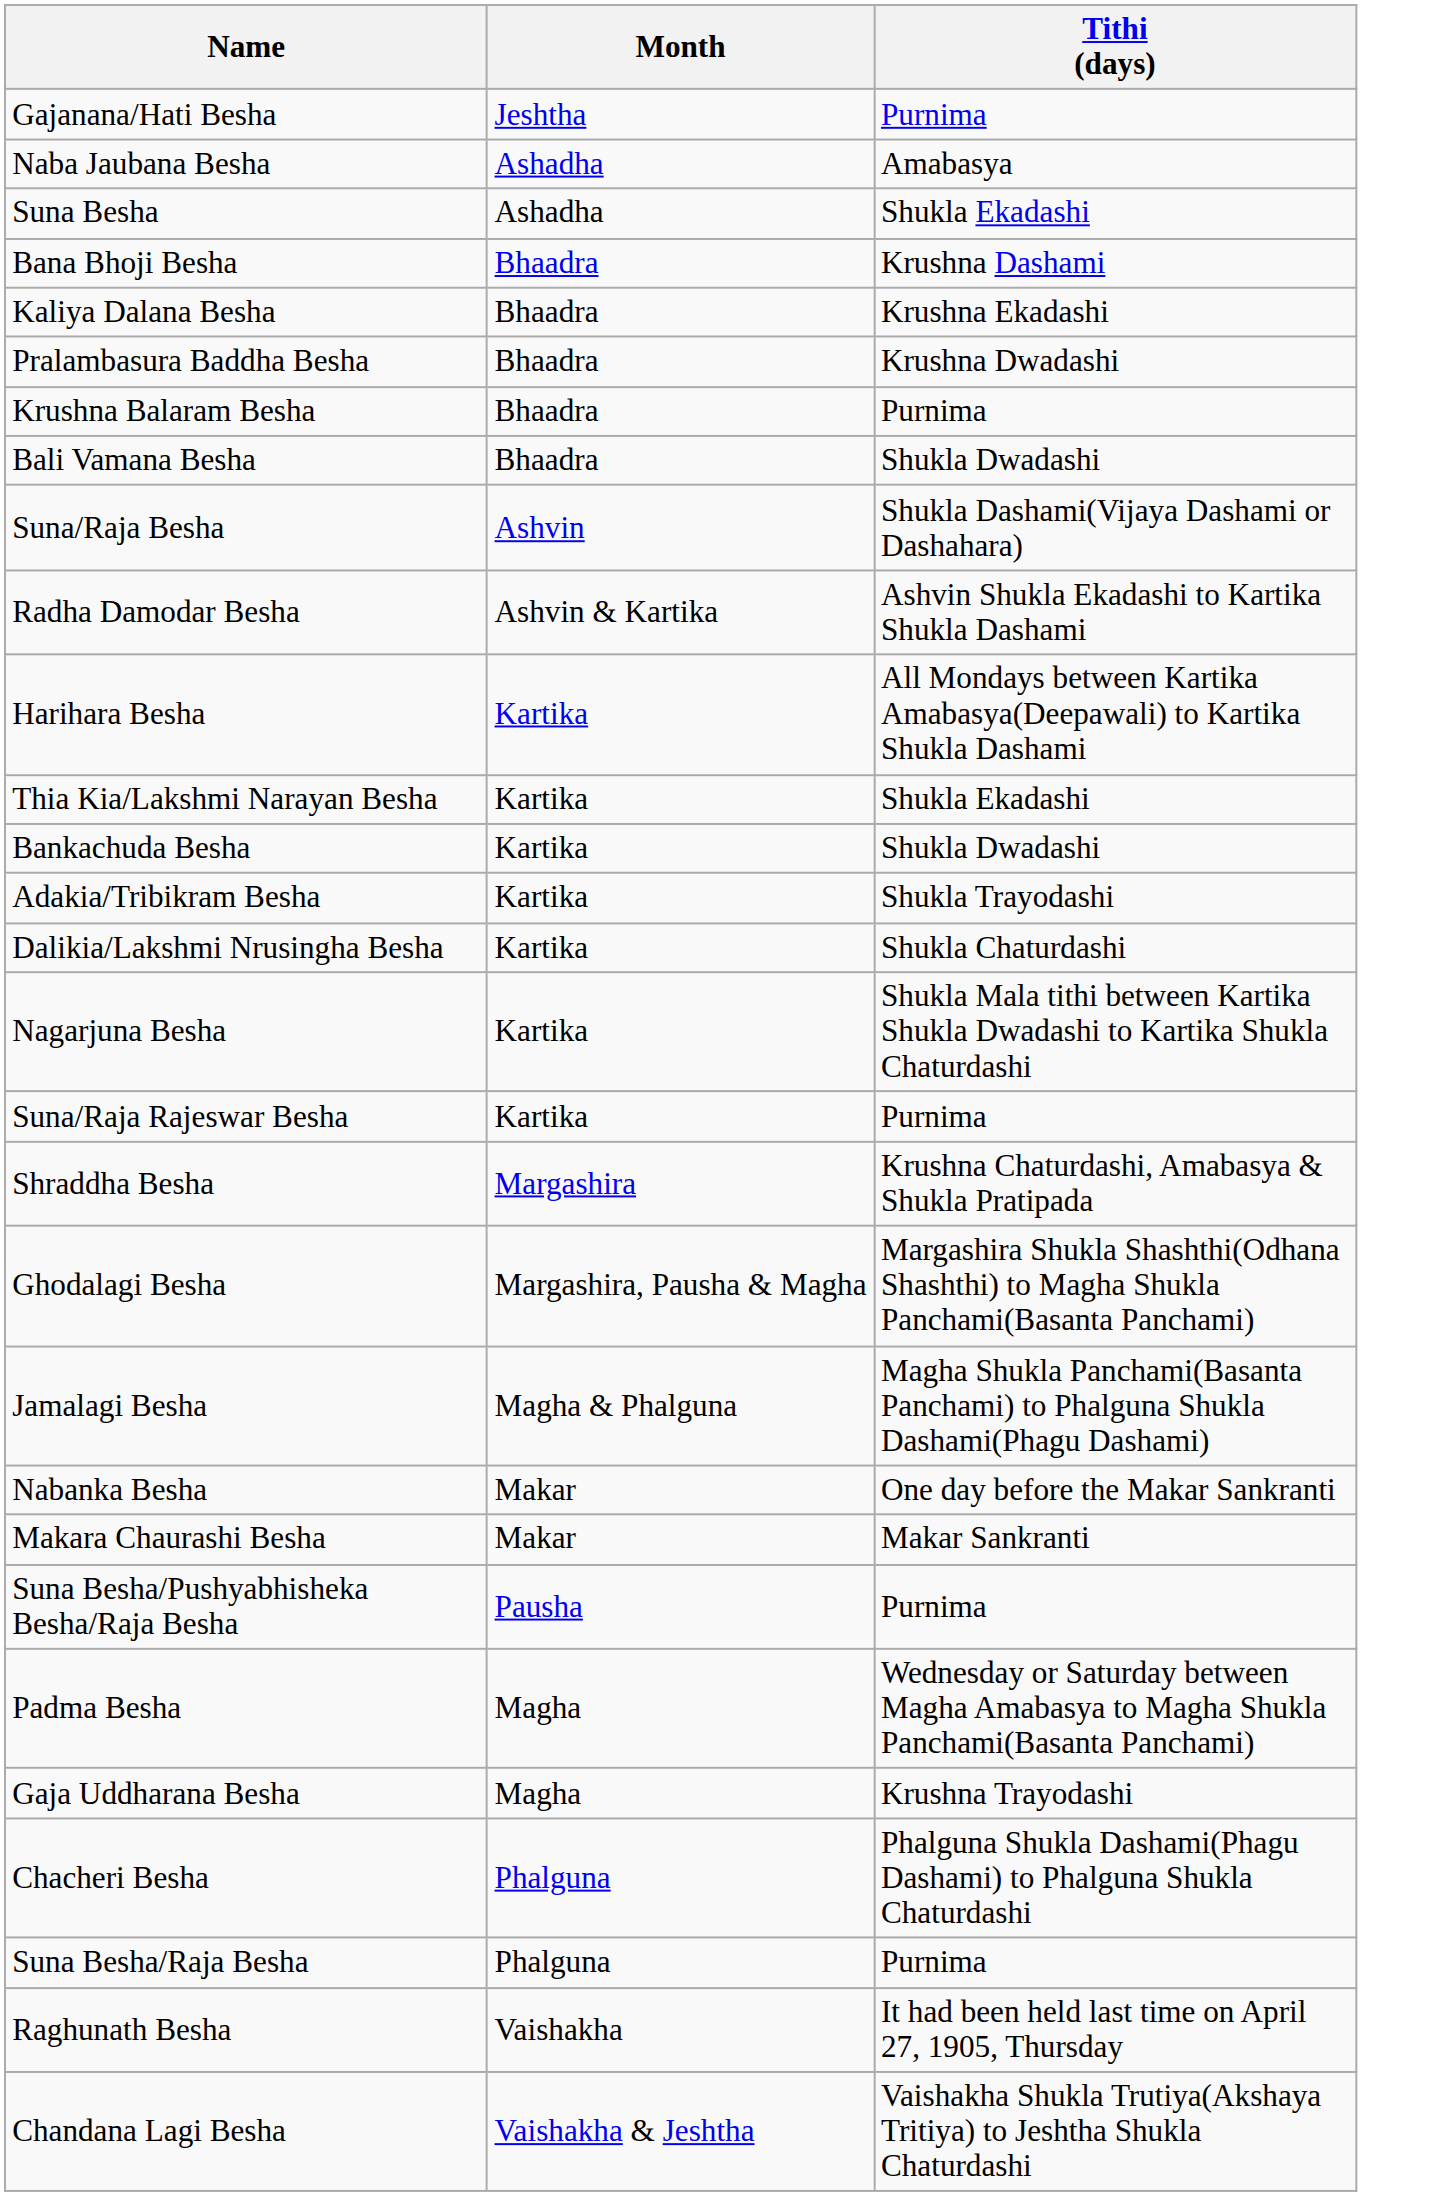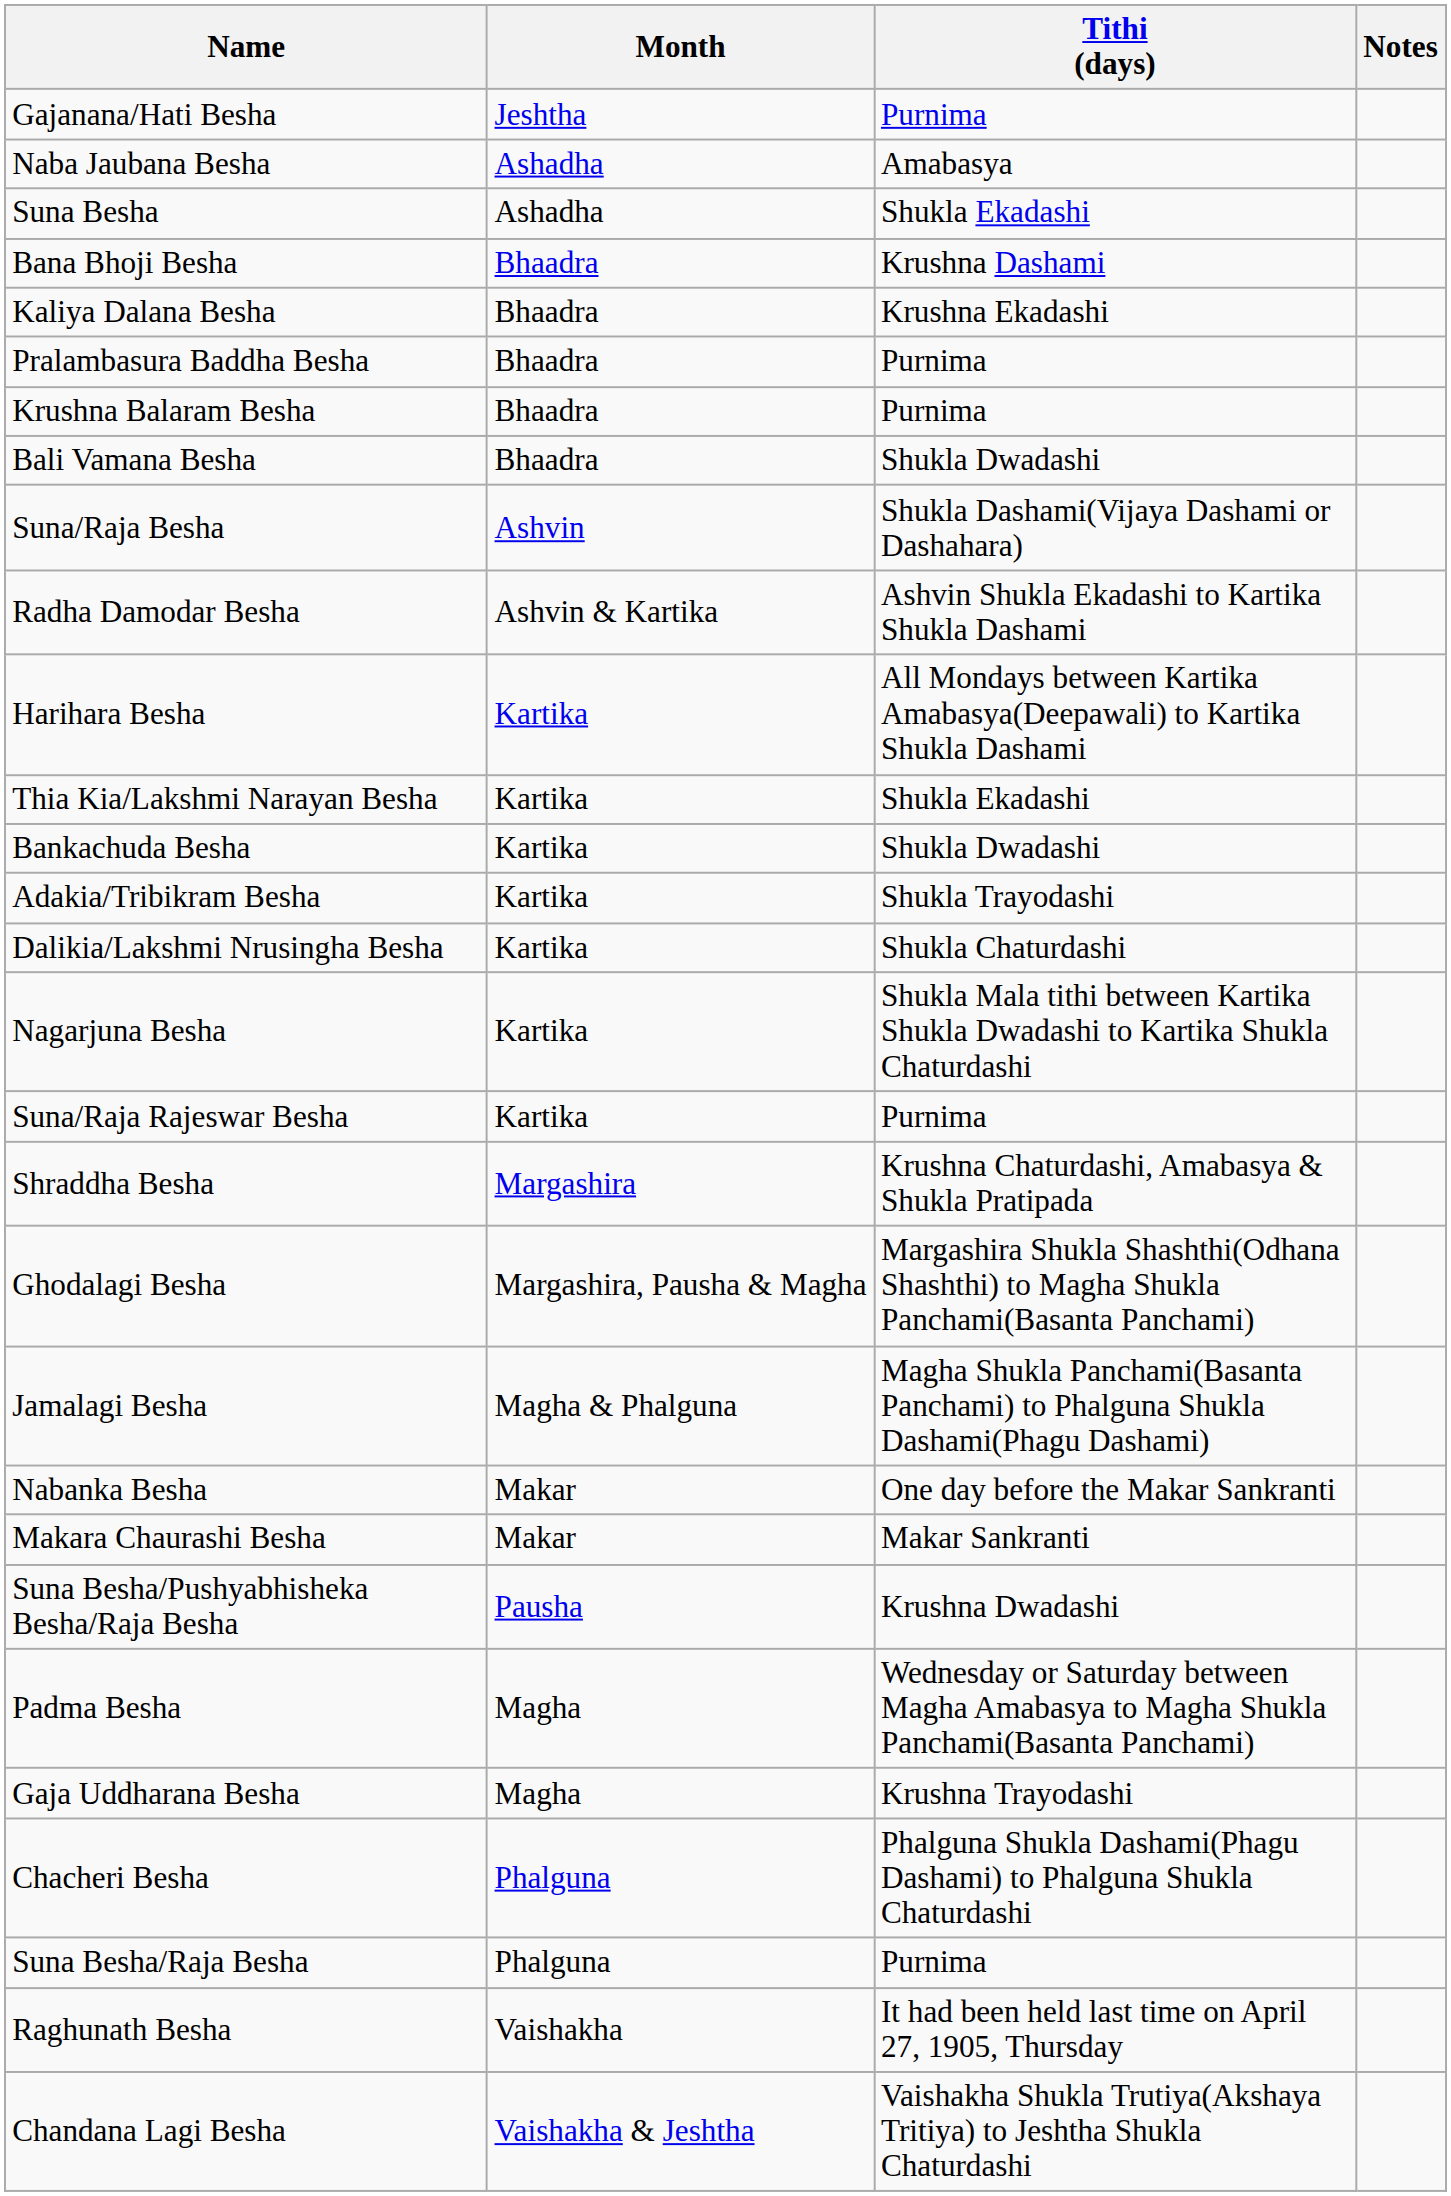+ column: Notes
Pralambasura Baddha Besha | Tithi (days): Krushna Dwadashi -> Purnima
Suna Besha/Pushyabhisheka Besha/Raja Besha | Tithi (days): Purnima -> Krushna Dwadashi
